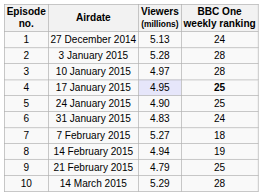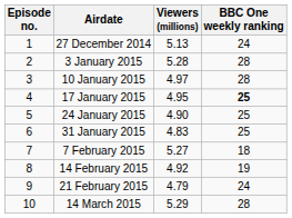17 January 2015 | Viewers (millions): lavender background -> no background
31 January 2015 | BBC One weekly ranking: 24 -> 25
14 February 2015 | Viewers (millions): 4.94 -> 4.92
21 February 2015 | BBC One weekly ranking: 25 -> 24
